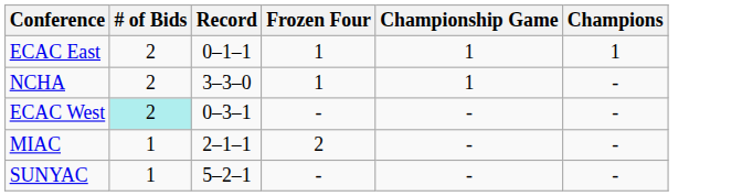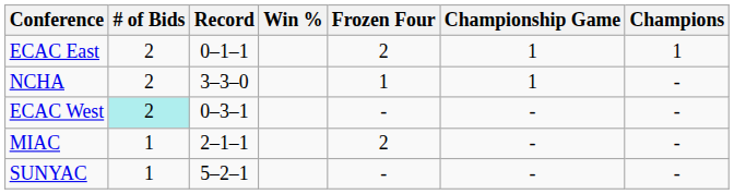+ column: Win %
ECAC East | Frozen Four: 1 -> 2
